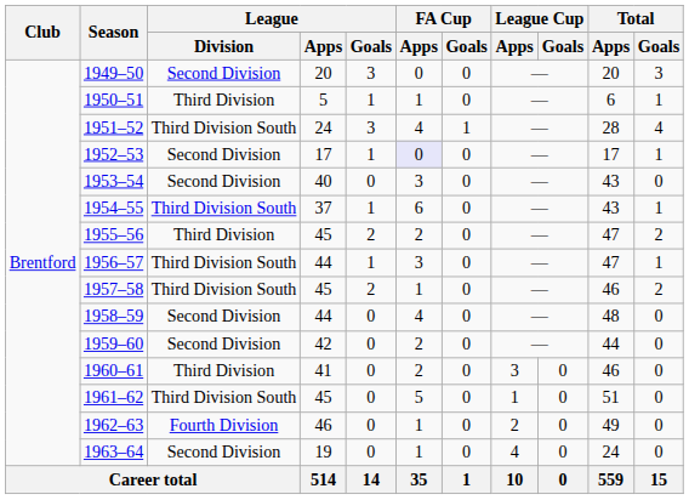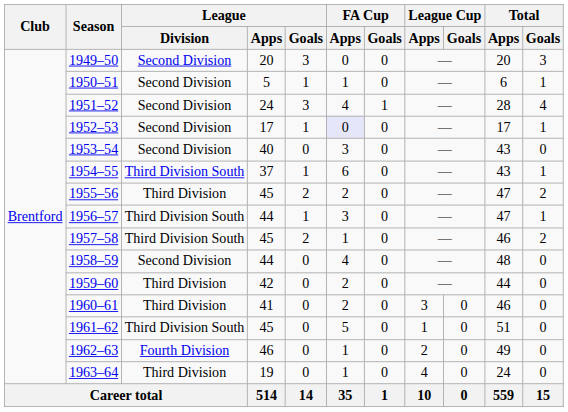1950–51 | League / Division: Third Division -> Second Division
1951–52 | League / Division: Third Division South -> Second Division
1959–60 | League / Division: Second Division -> Third Division
1963–64 | League / Division: Second Division -> Third Division
